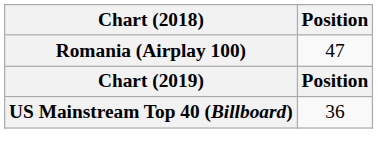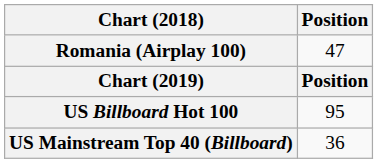+ row: US Billboard Hot 100 | 95
